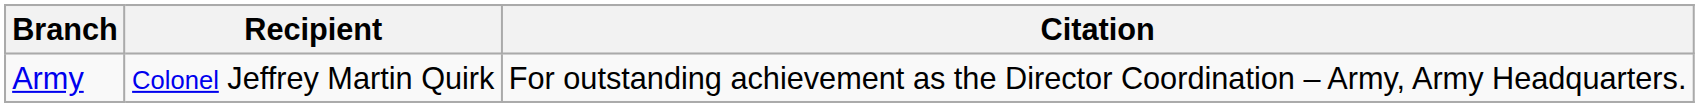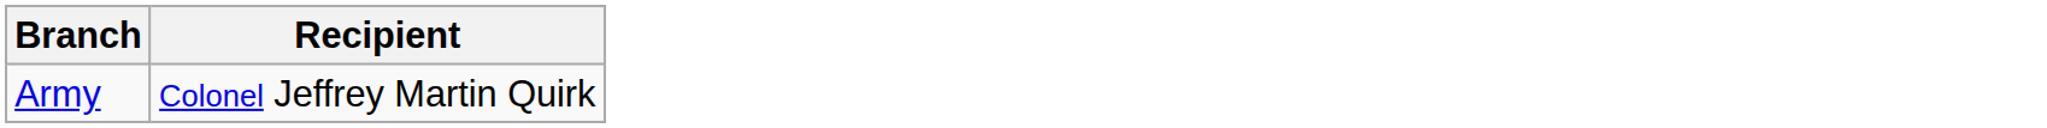- column: Citation | For outstanding achievement as the Director Coordination – Army, Army Headquarters.
